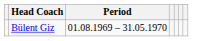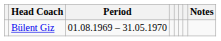+ column: Notes
